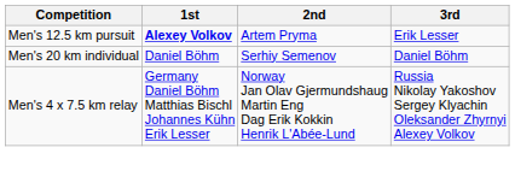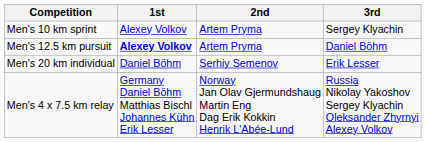+ row: Men's 10 km sprint | Alexey Volkov | Artem Pryma | Sergey Klyachin
Men's 12.5 km pursuit | 3rd: Erik Lesser -> Daniel Böhm
Men's 20 km individual | 3rd: Daniel Böhm -> Erik Lesser
